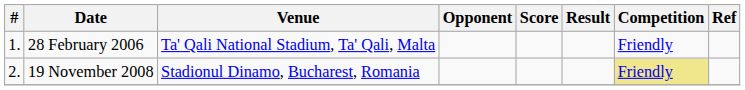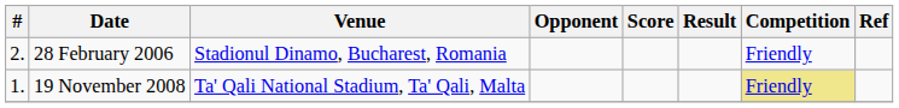28 February 2006 | #: 1. -> 2.
28 February 2006 | Venue: Ta' Qali National Stadium, Ta' Qali, Malta -> Stadionul Dinamo, Bucharest, Romania
19 November 2008 | #: 2. -> 1.
19 November 2008 | Venue: Stadionul Dinamo, Bucharest, Romania -> Ta' Qali National Stadium, Ta' Qali, Malta
